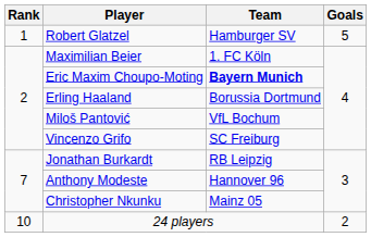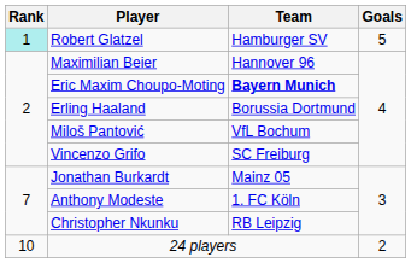Robert Glatzel | Rank: no background -> paleturquoise background
Maximilian Beier | Team: 1. FC Köln -> Hannover 96
Jonathan Burkardt | Team: RB Leipzig -> Mainz 05
Anthony Modeste | Team: Hannover 96 -> 1. FC Köln
Christopher Nkunku | Team: Mainz 05 -> RB Leipzig
